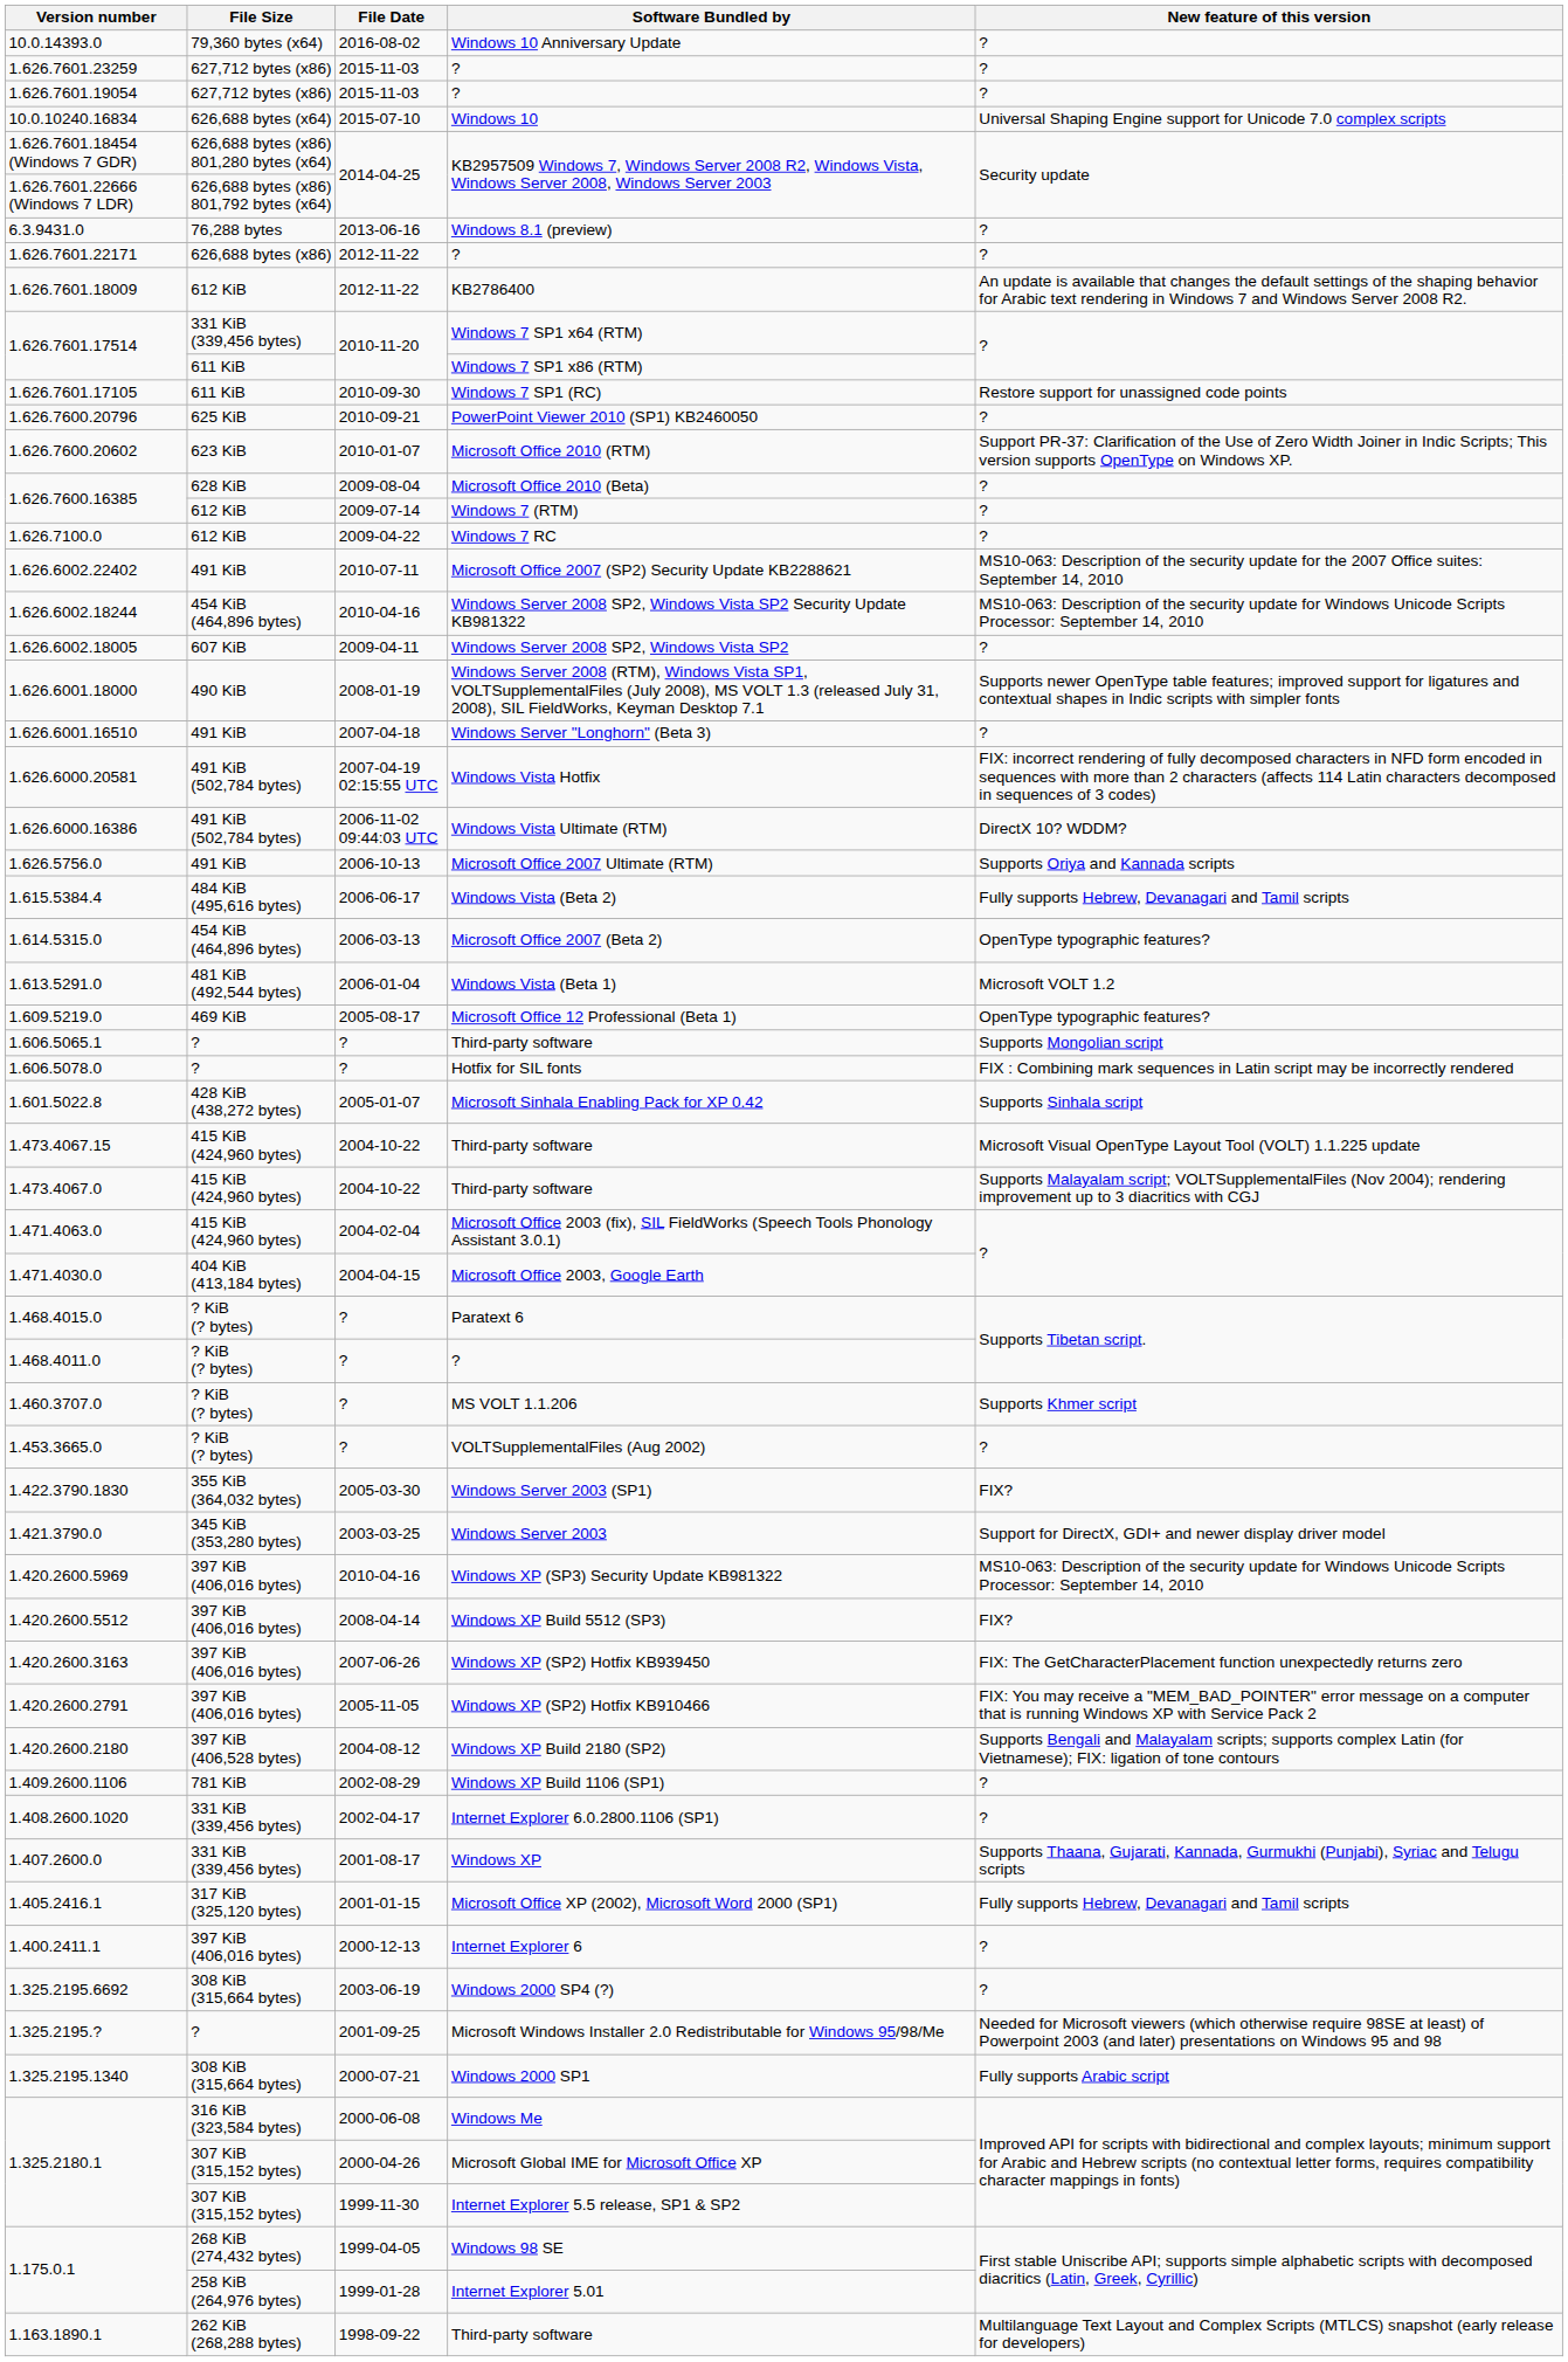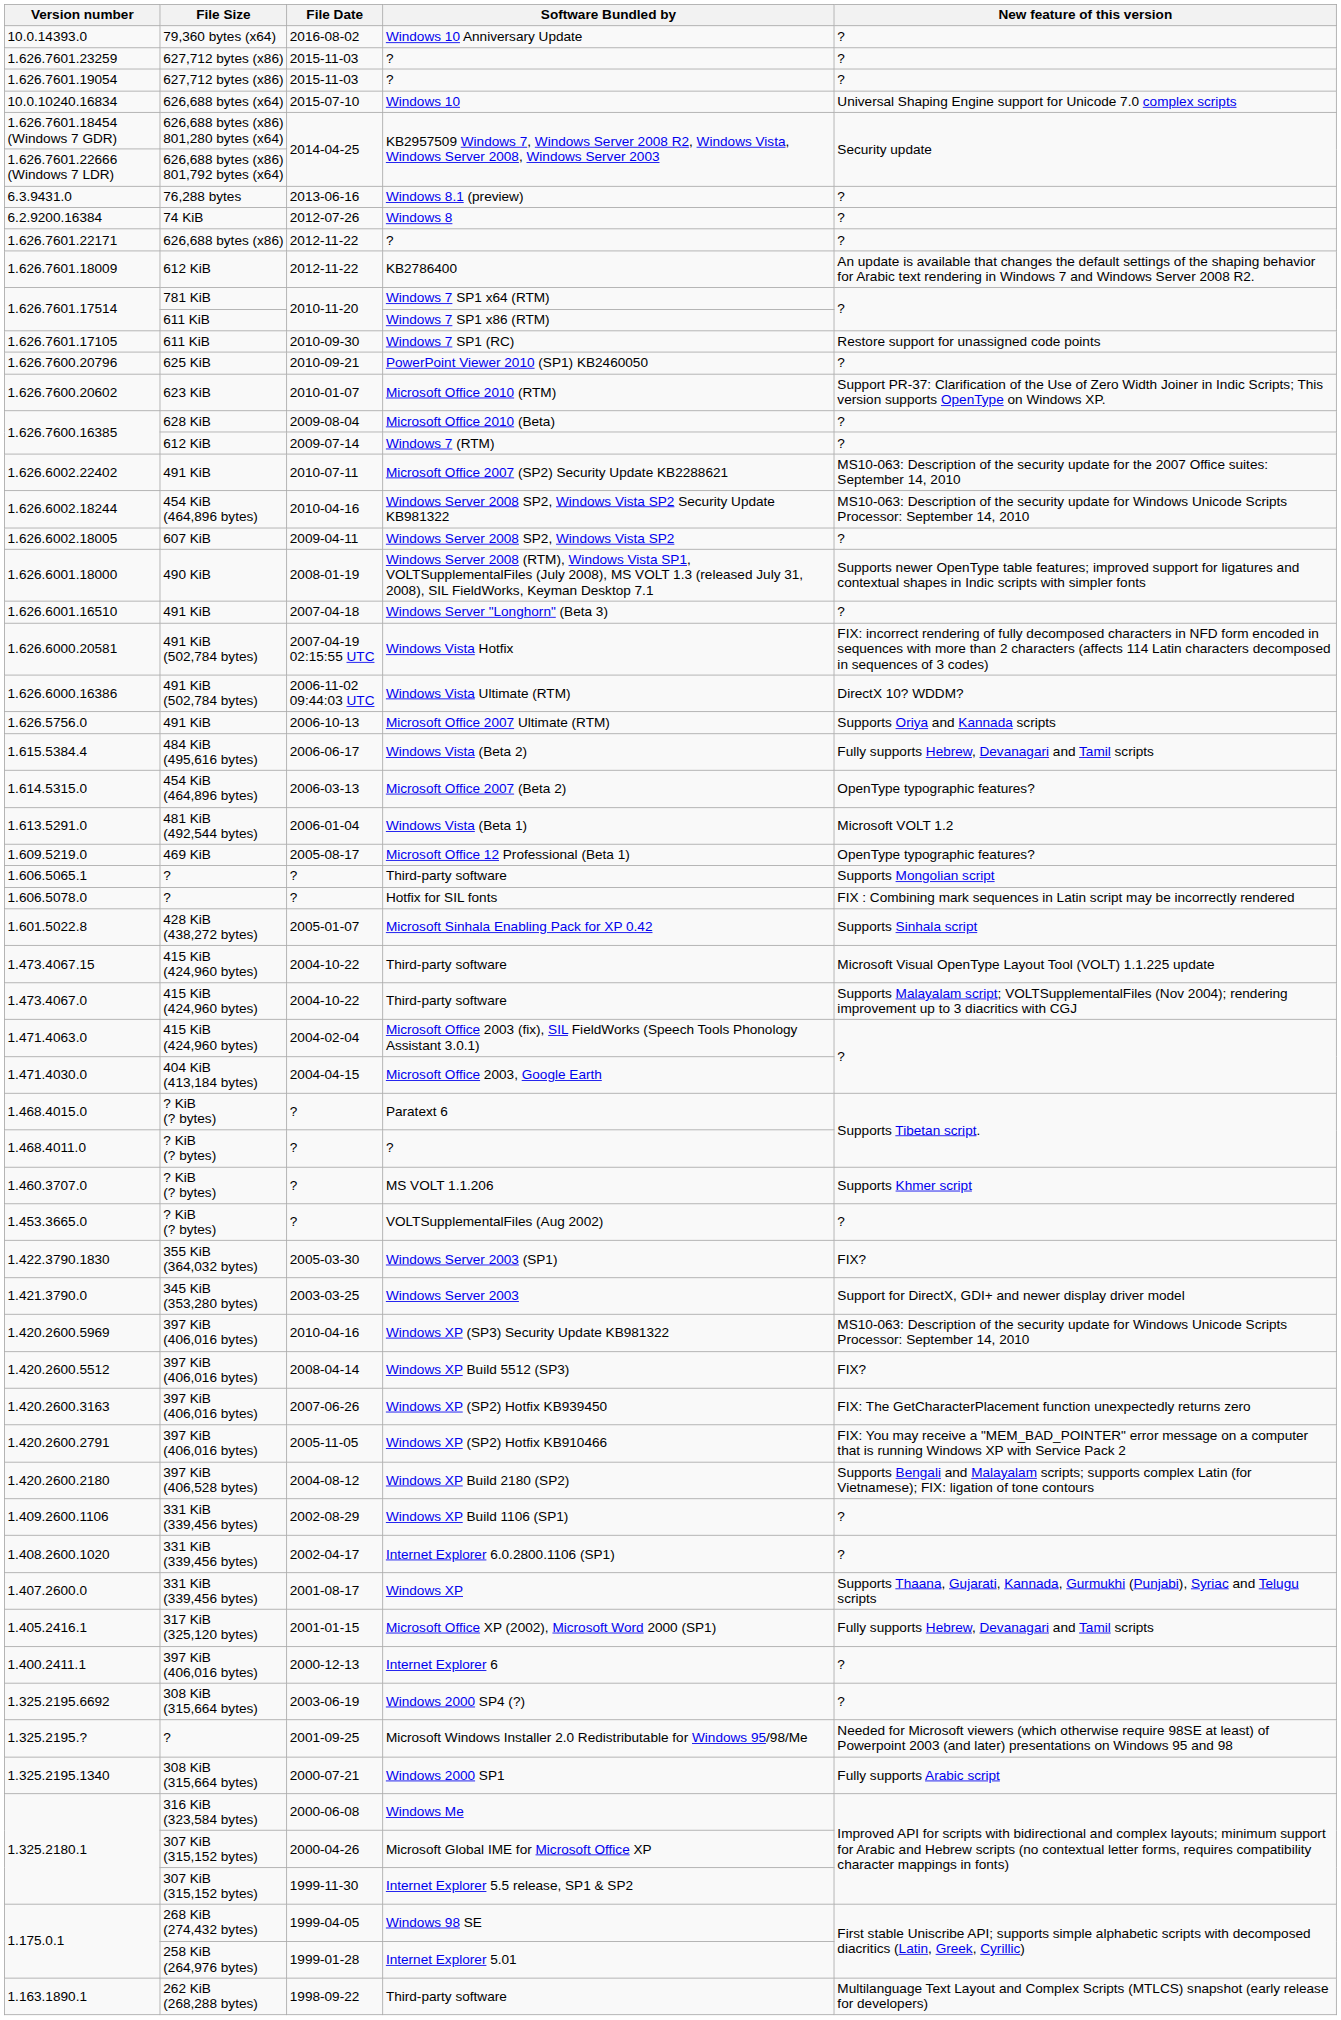+ row: 6.2.9200.16384 | 74 KiB | 2012-07-26 | Windows 8 | ?
1.626.7601.17514 / Windows 7 SP1 x64 (RTM) | File Size: 331 KiB (339,456 bytes) -> 781 KiB
- row: 1.626.7100.0 | 612 KiB | 2009-04-22 | Windows 7 RC | ?
1.409.2600.1106 | File Size: 781 KiB -> 331 KiB (339,456 bytes)
